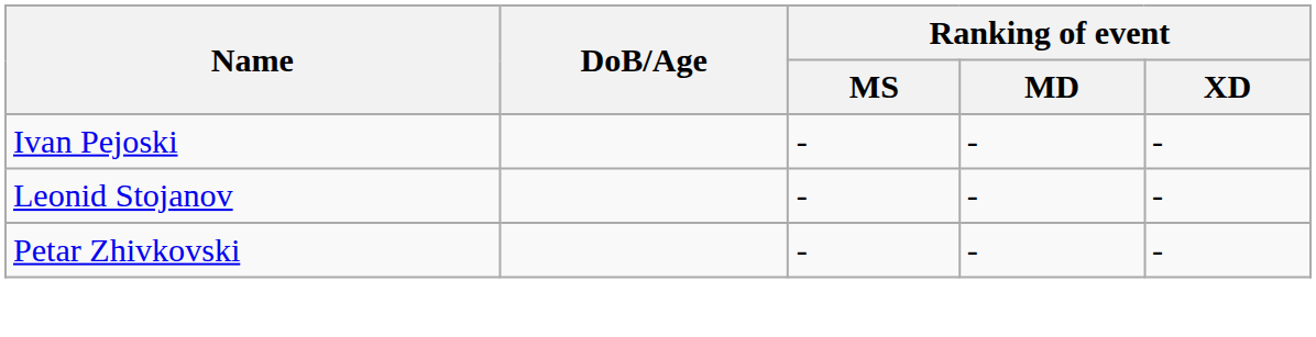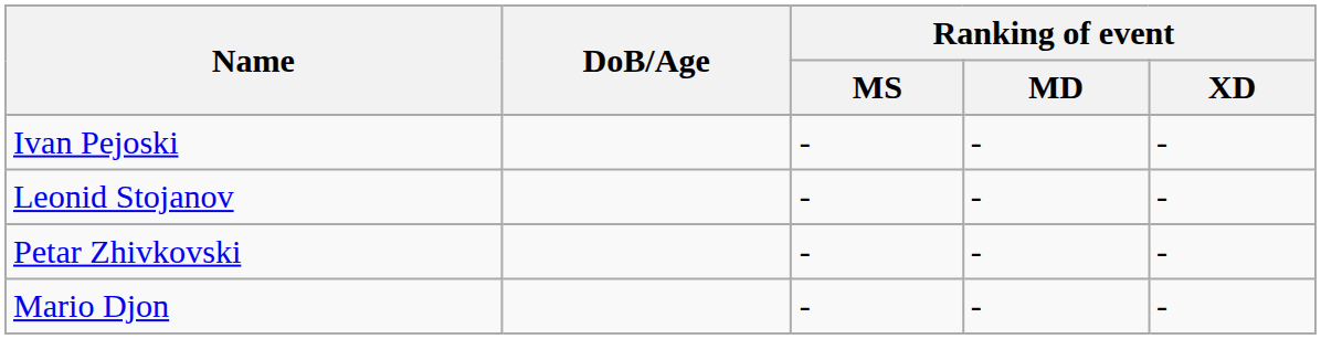+ row: Mario Djon | - | - | -
